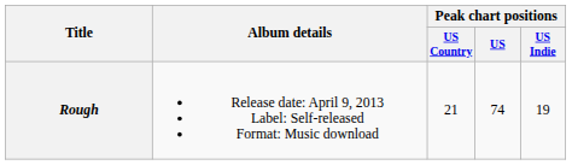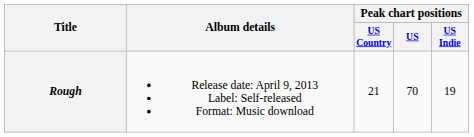Rough | Peak chart positions / US: 74 -> 70
